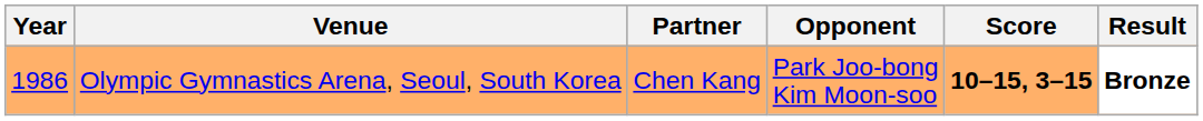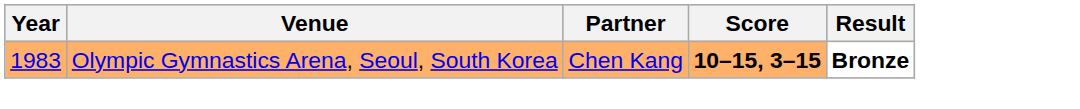- column: Opponent | Park Joo-bong Kim Moon-soo
Olympic Gymnastics Arena, Seoul, South Korea | Year: 1986 -> 1983
